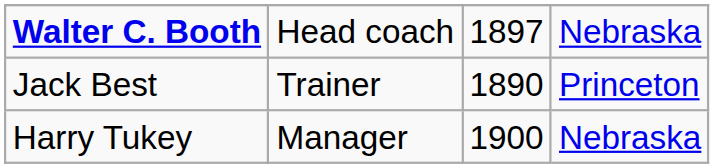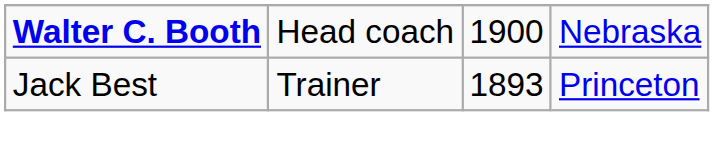Walter C. Booth | column 3: 1897 -> 1900
Jack Best | column 3: 1890 -> 1893
- row: Harry Tukey | Manager | 1900 | Nebraska
